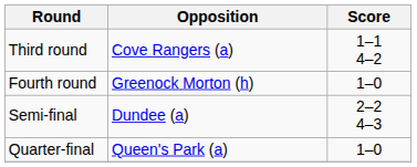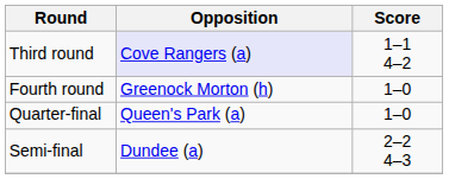Third round | Opposition: no background -> lavender background
rows swapped: Quarter-final <-> Semi-final
